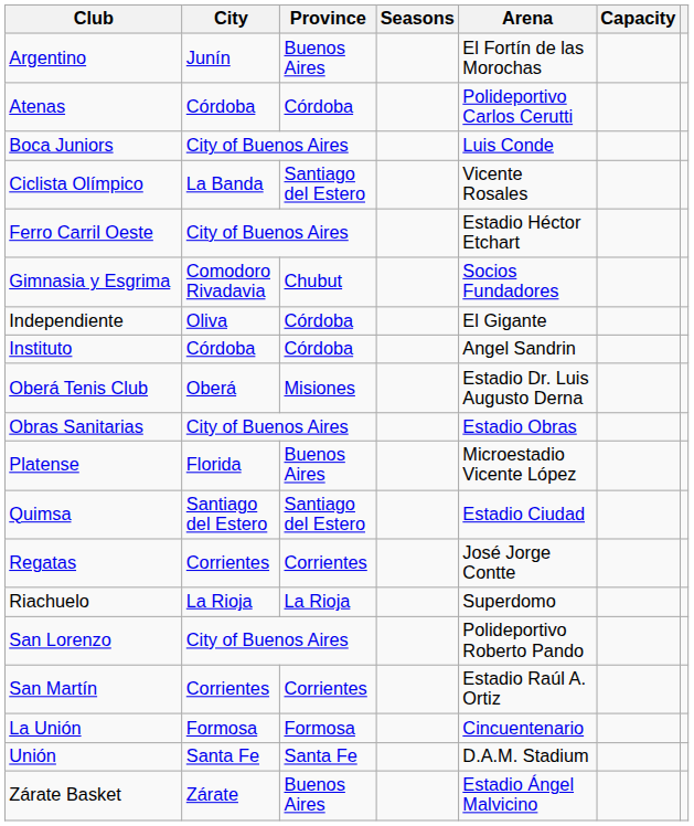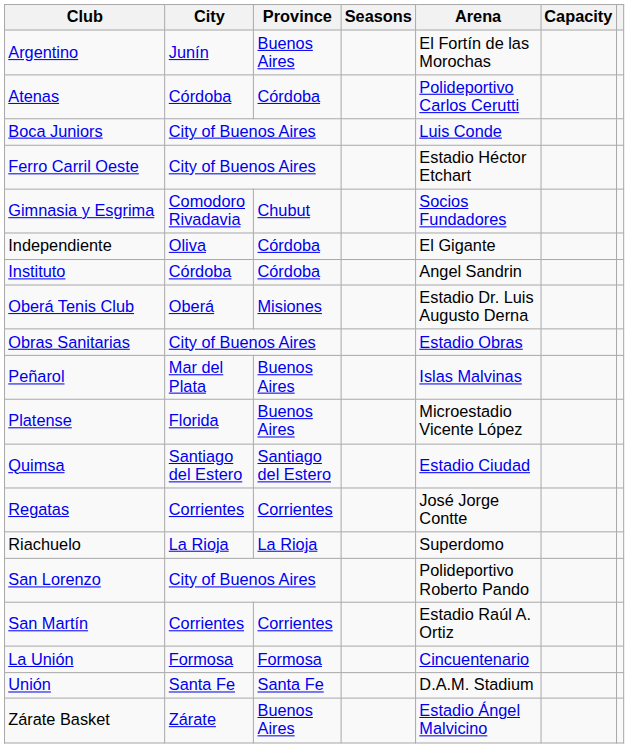- row: Ciclista Olímpico | La Banda | Santiago del Estero | Vicente Rosales
+ row: Peñarol | Mar del Plata | Buenos Aires | Islas Malvinas
